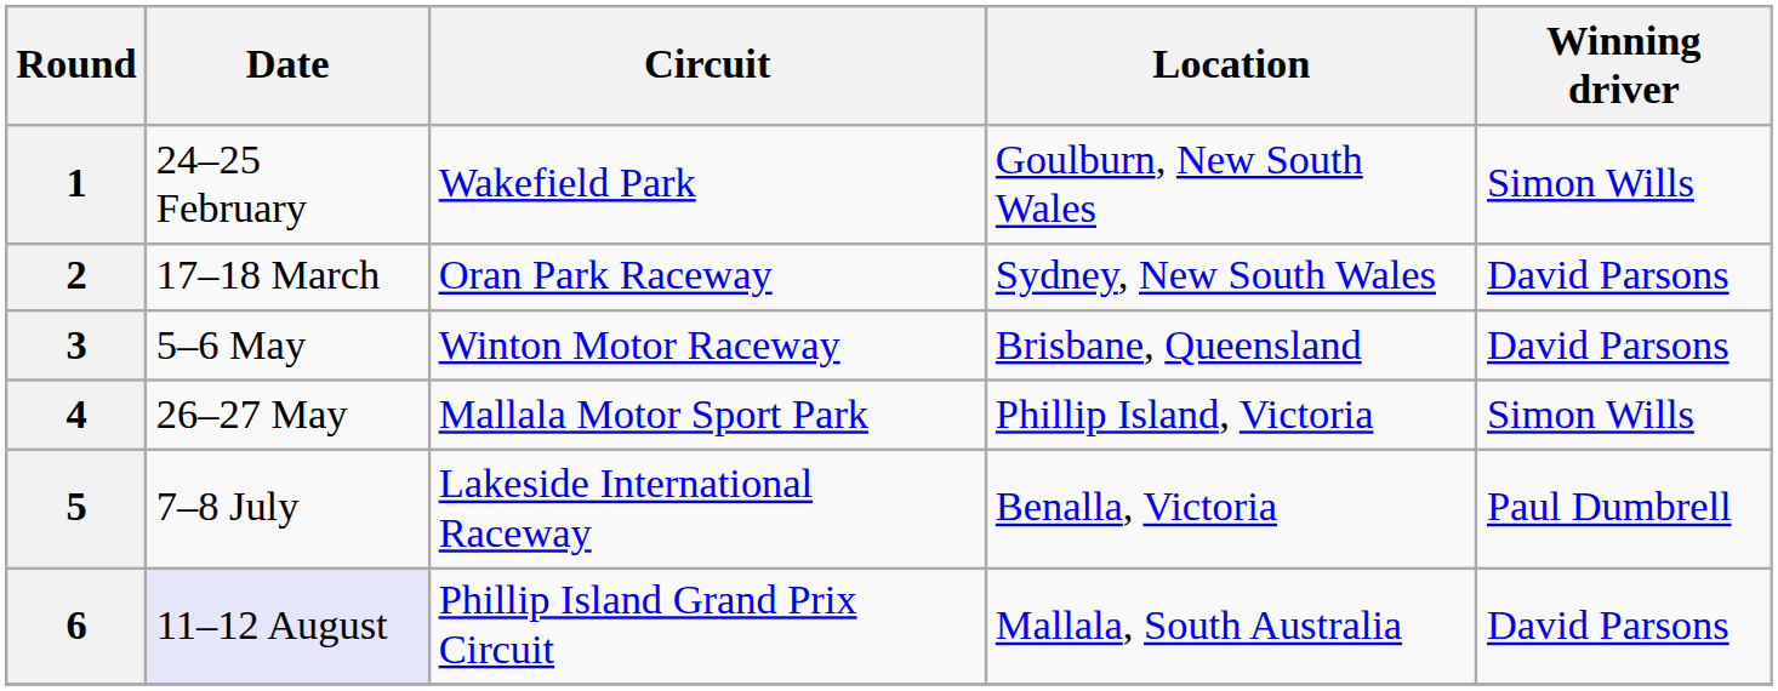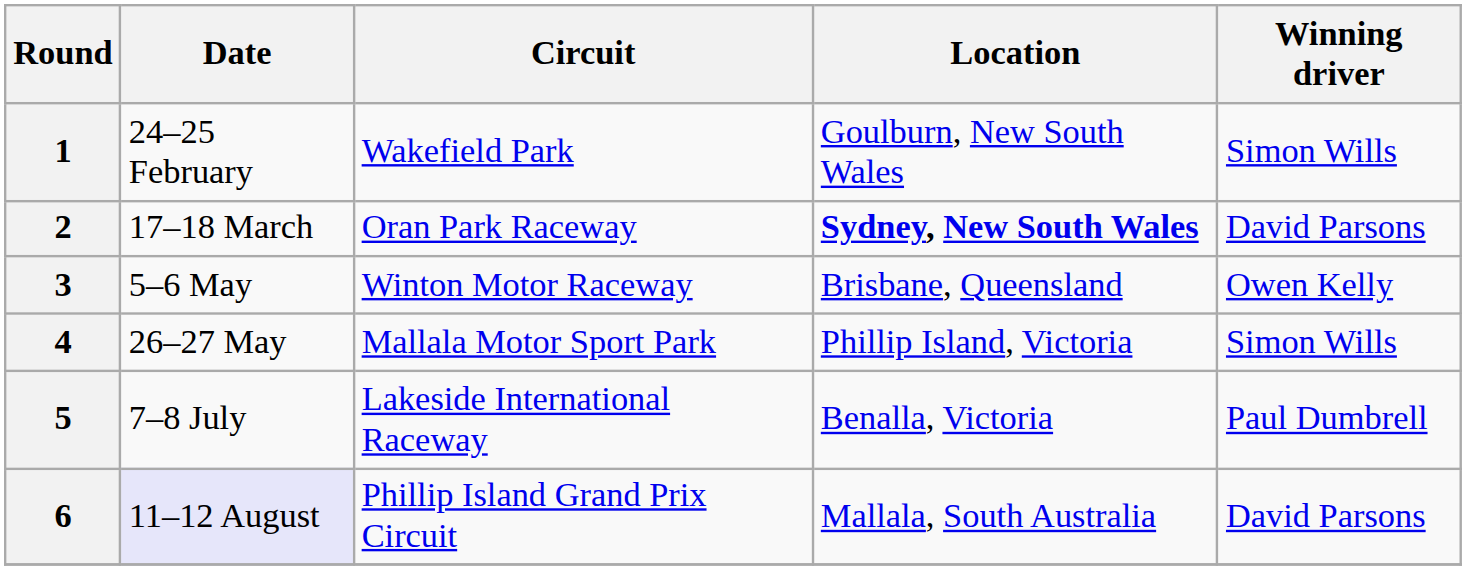2 | Location: normal -> bold
3 | Winning driver: David Parsons -> Owen Kelly
